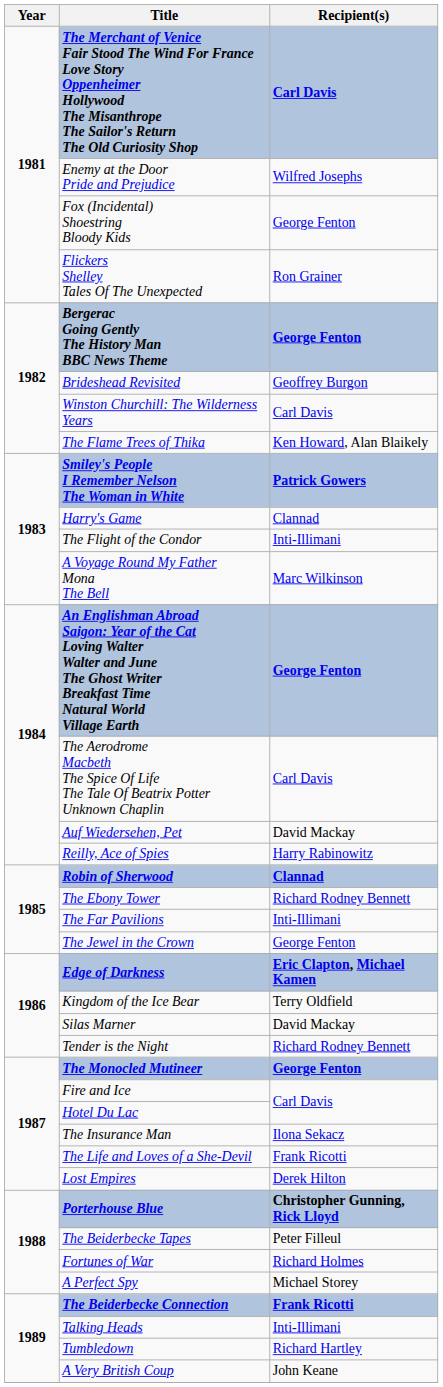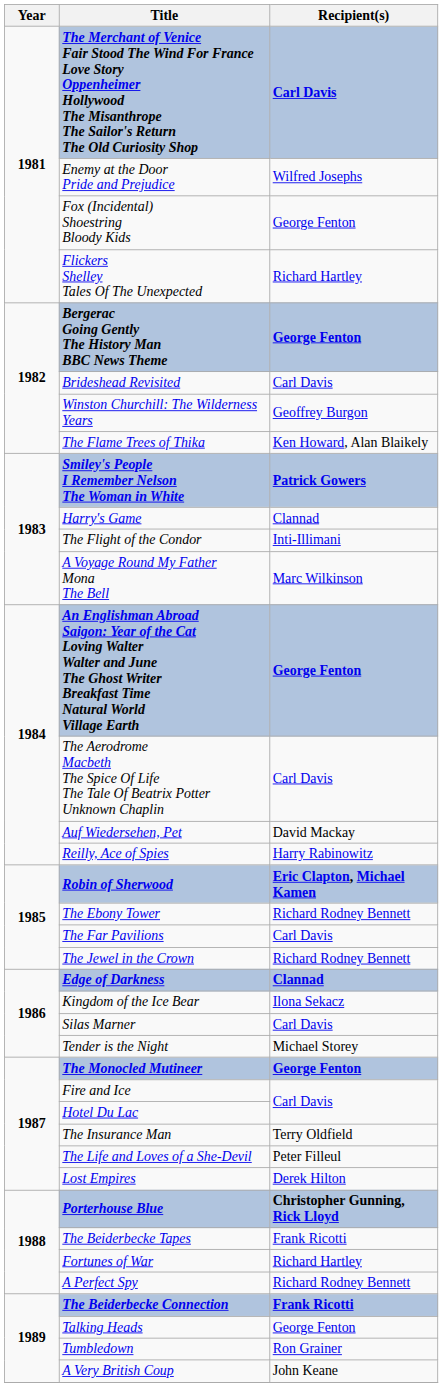Flickers Shelley Tales Of The Unexpected | Recipient(s): Ron Grainer -> Richard Hartley
Brideshead Revisited | Recipient(s): Geoffrey Burgon -> Carl Davis
Winston Churchill: The Wilderness Years | Recipient(s): Carl Davis -> Geoffrey Burgon
Robin of Sherwood | Recipient(s): Clannad -> Eric Clapton, Michael Kamen
The Far Pavilions | Recipient(s): Inti-Illimani -> Carl Davis
The Jewel in the Crown | Recipient(s): George Fenton -> Richard Rodney Bennett
Edge of Darkness | Recipient(s): Eric Clapton, Michael Kamen -> Clannad
Kingdom of the Ice Bear | Recipient(s): Terry Oldfield -> Ilona Sekacz
Silas Marner | Recipient(s): David Mackay -> Carl Davis
Tender is the Night | Recipient(s): Richard Rodney Bennett -> Michael Storey
The Insurance Man | Recipient(s): Ilona Sekacz -> Terry Oldfield
The Life and Loves of a She-Devil | Recipient(s): Frank Ricotti -> Peter Filleul
The Beiderbecke Tapes | Recipient(s): Peter Filleul -> Frank Ricotti
Fortunes of War | Recipient(s): Richard Holmes -> Richard Hartley
A Perfect Spy | Recipient(s): Michael Storey -> Richard Rodney Bennett
Talking Heads | Recipient(s): Inti-Illimani -> George Fenton
Tumbledown | Recipient(s): Richard Hartley -> Ron Grainer
